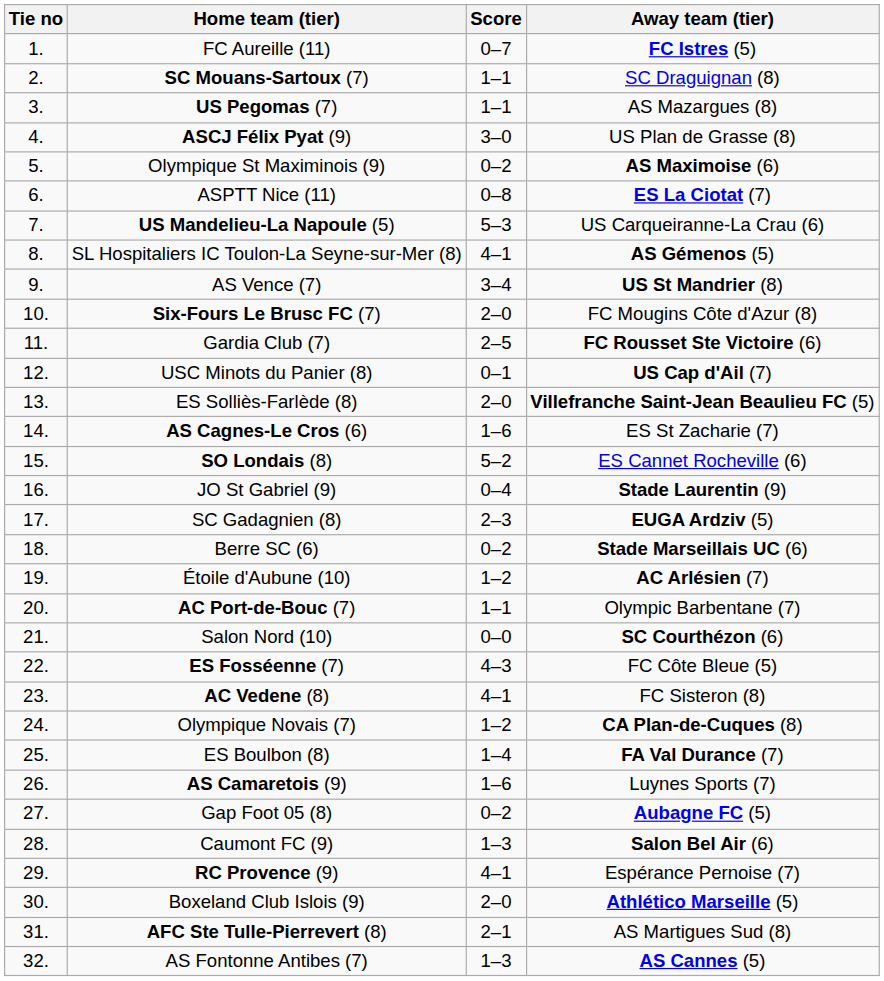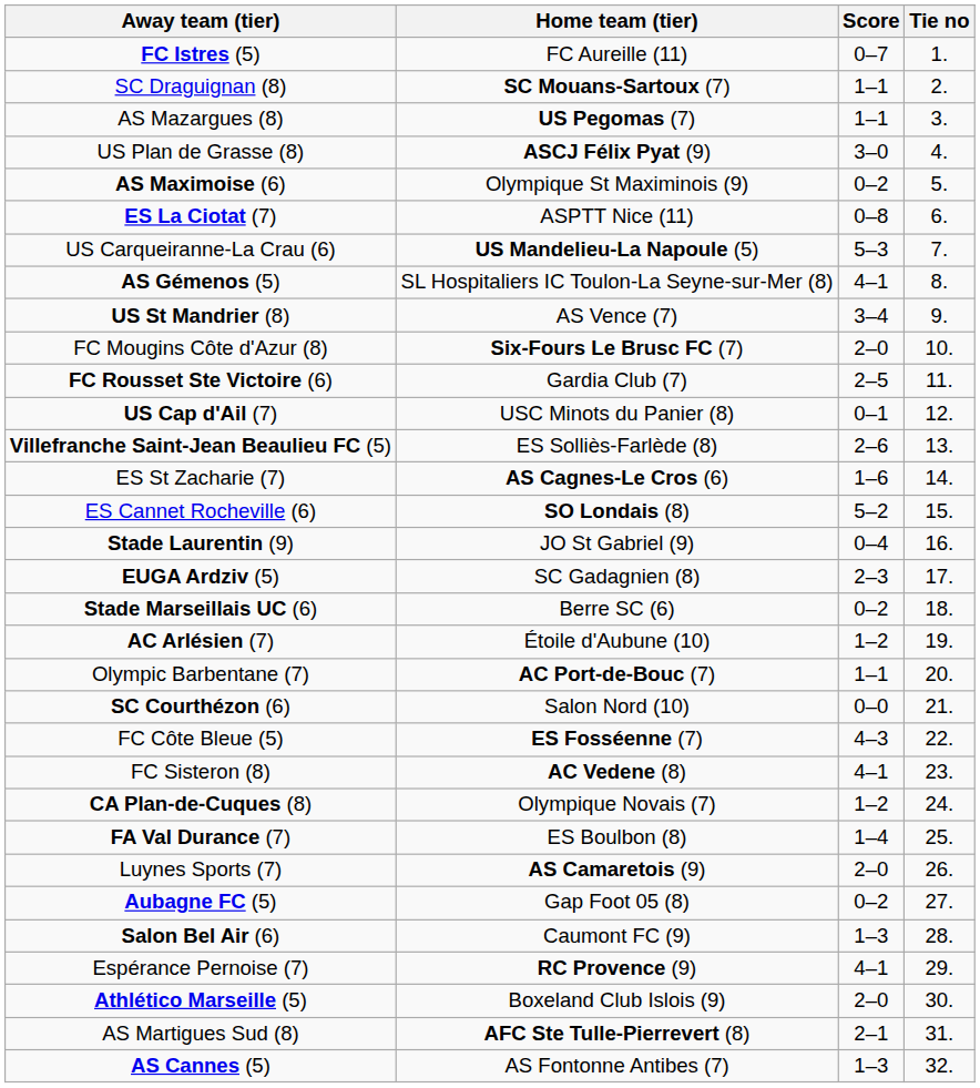columns swapped: Tie no <-> Away team (tier)
ES Solliès-Farlède (8) | Score: 2–0 -> 2–6
AS Camaretois (9) | Score: 1–6 -> 2–0
